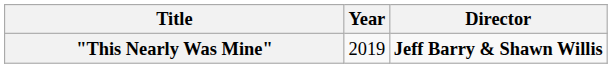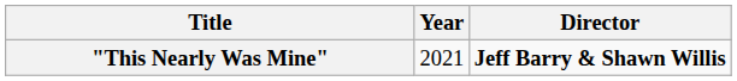"This Nearly Was Mine" | Year: 2019 -> 2021
